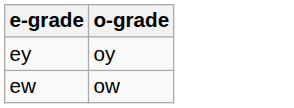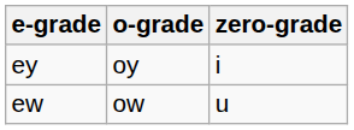+ column: zero-grade | i | u
